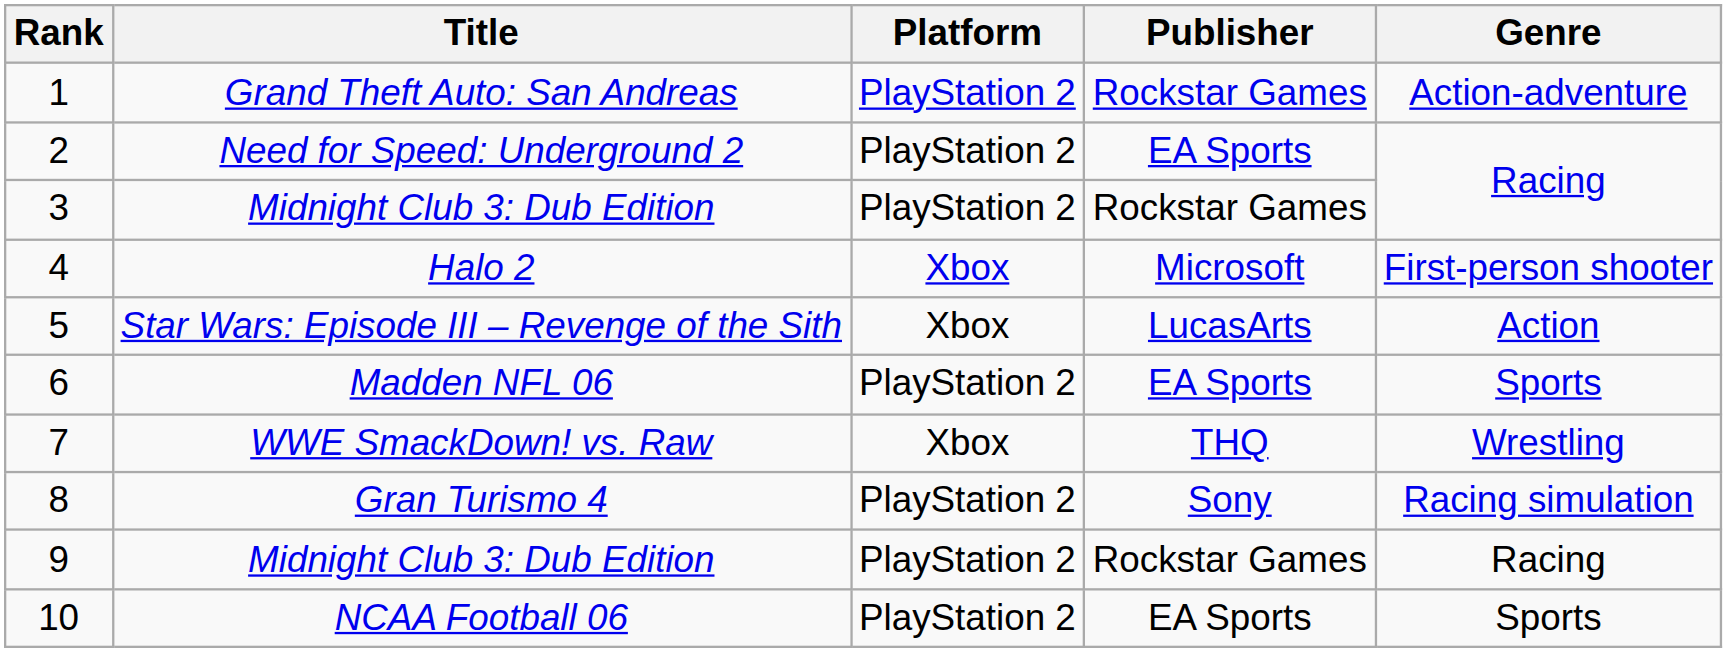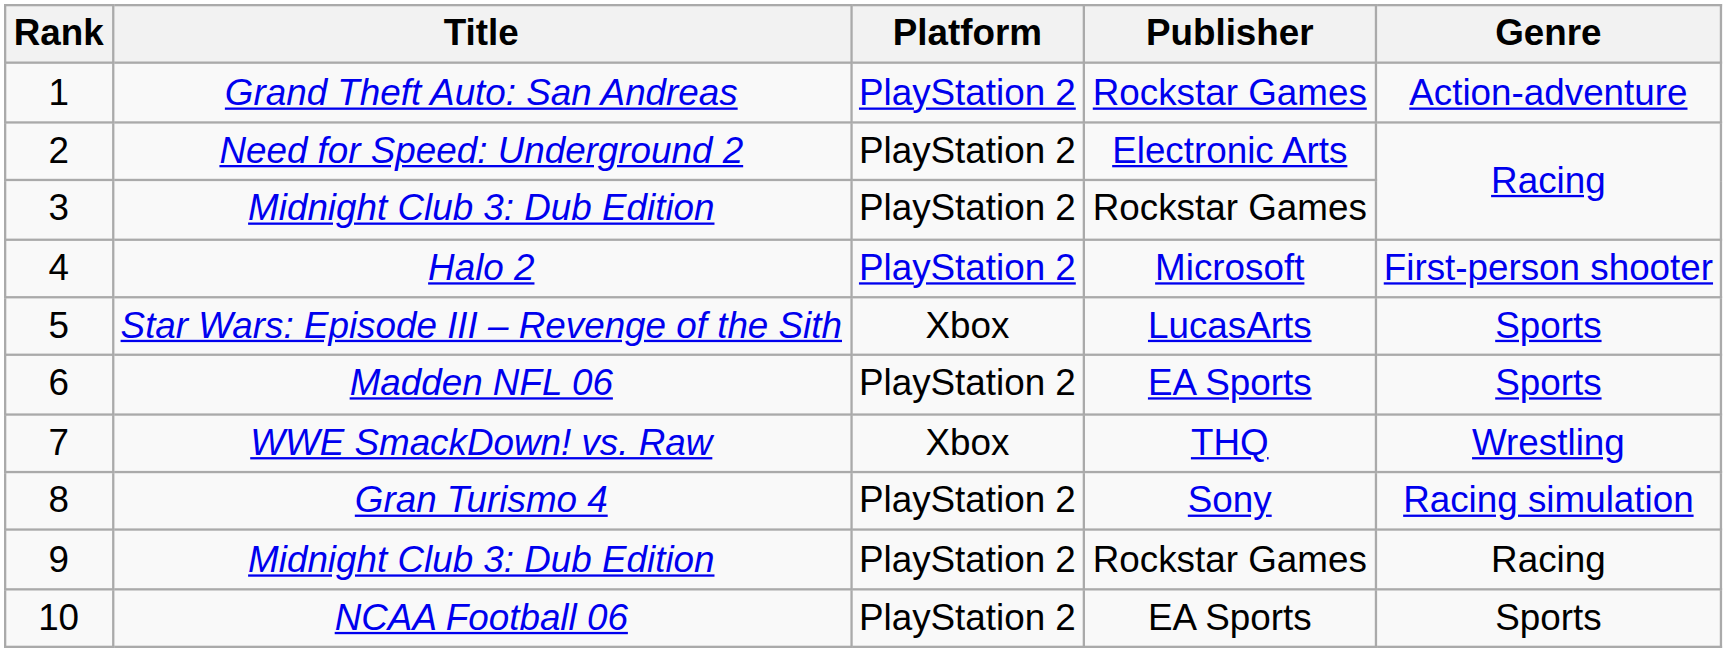Need for Speed: Underground 2 | Publisher: EA Sports -> Electronic Arts
Halo 2 | Platform: Xbox -> PlayStation 2
Star Wars: Episode III – Revenge of the Sith | Genre: Action -> Sports
